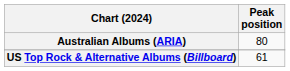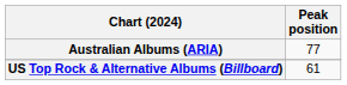Australian Albums (ARIA) | Peak position: 80 -> 77
